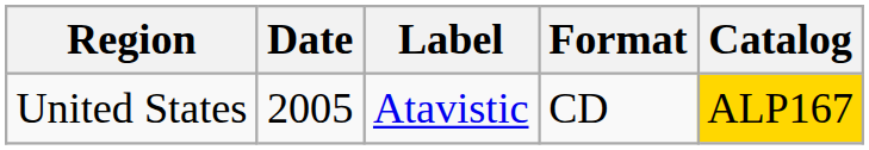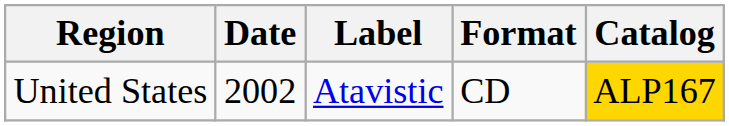United States | Date: 2005 -> 2002
